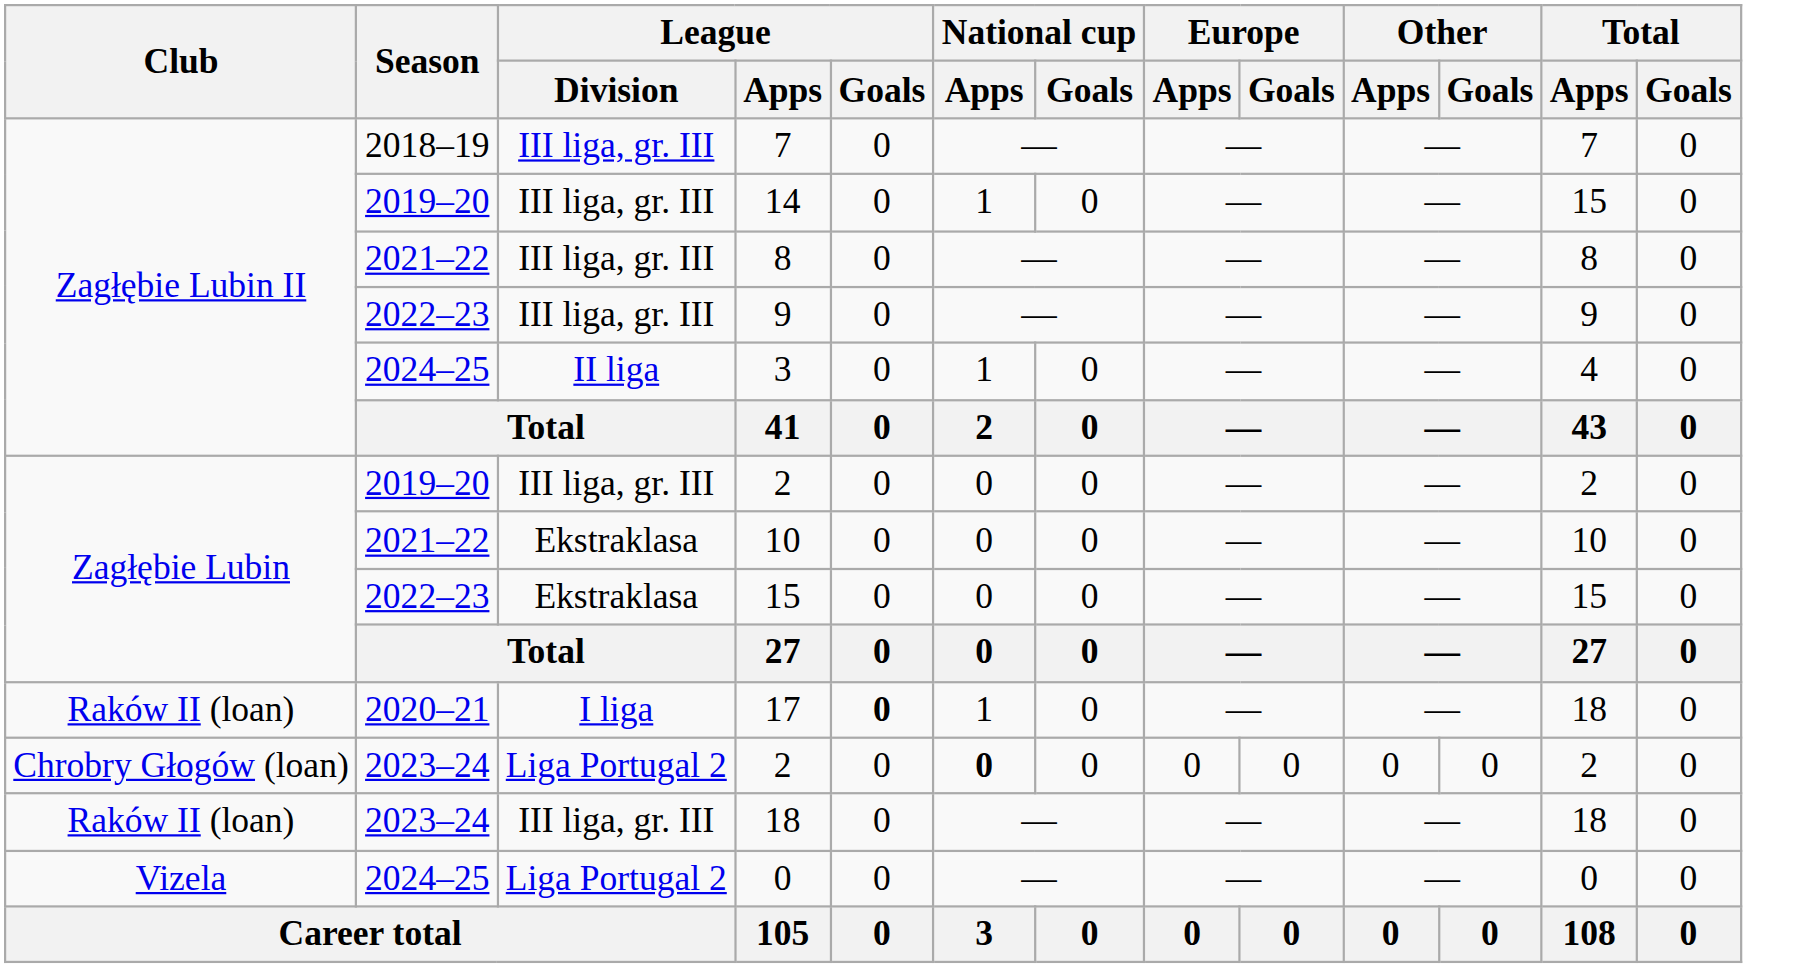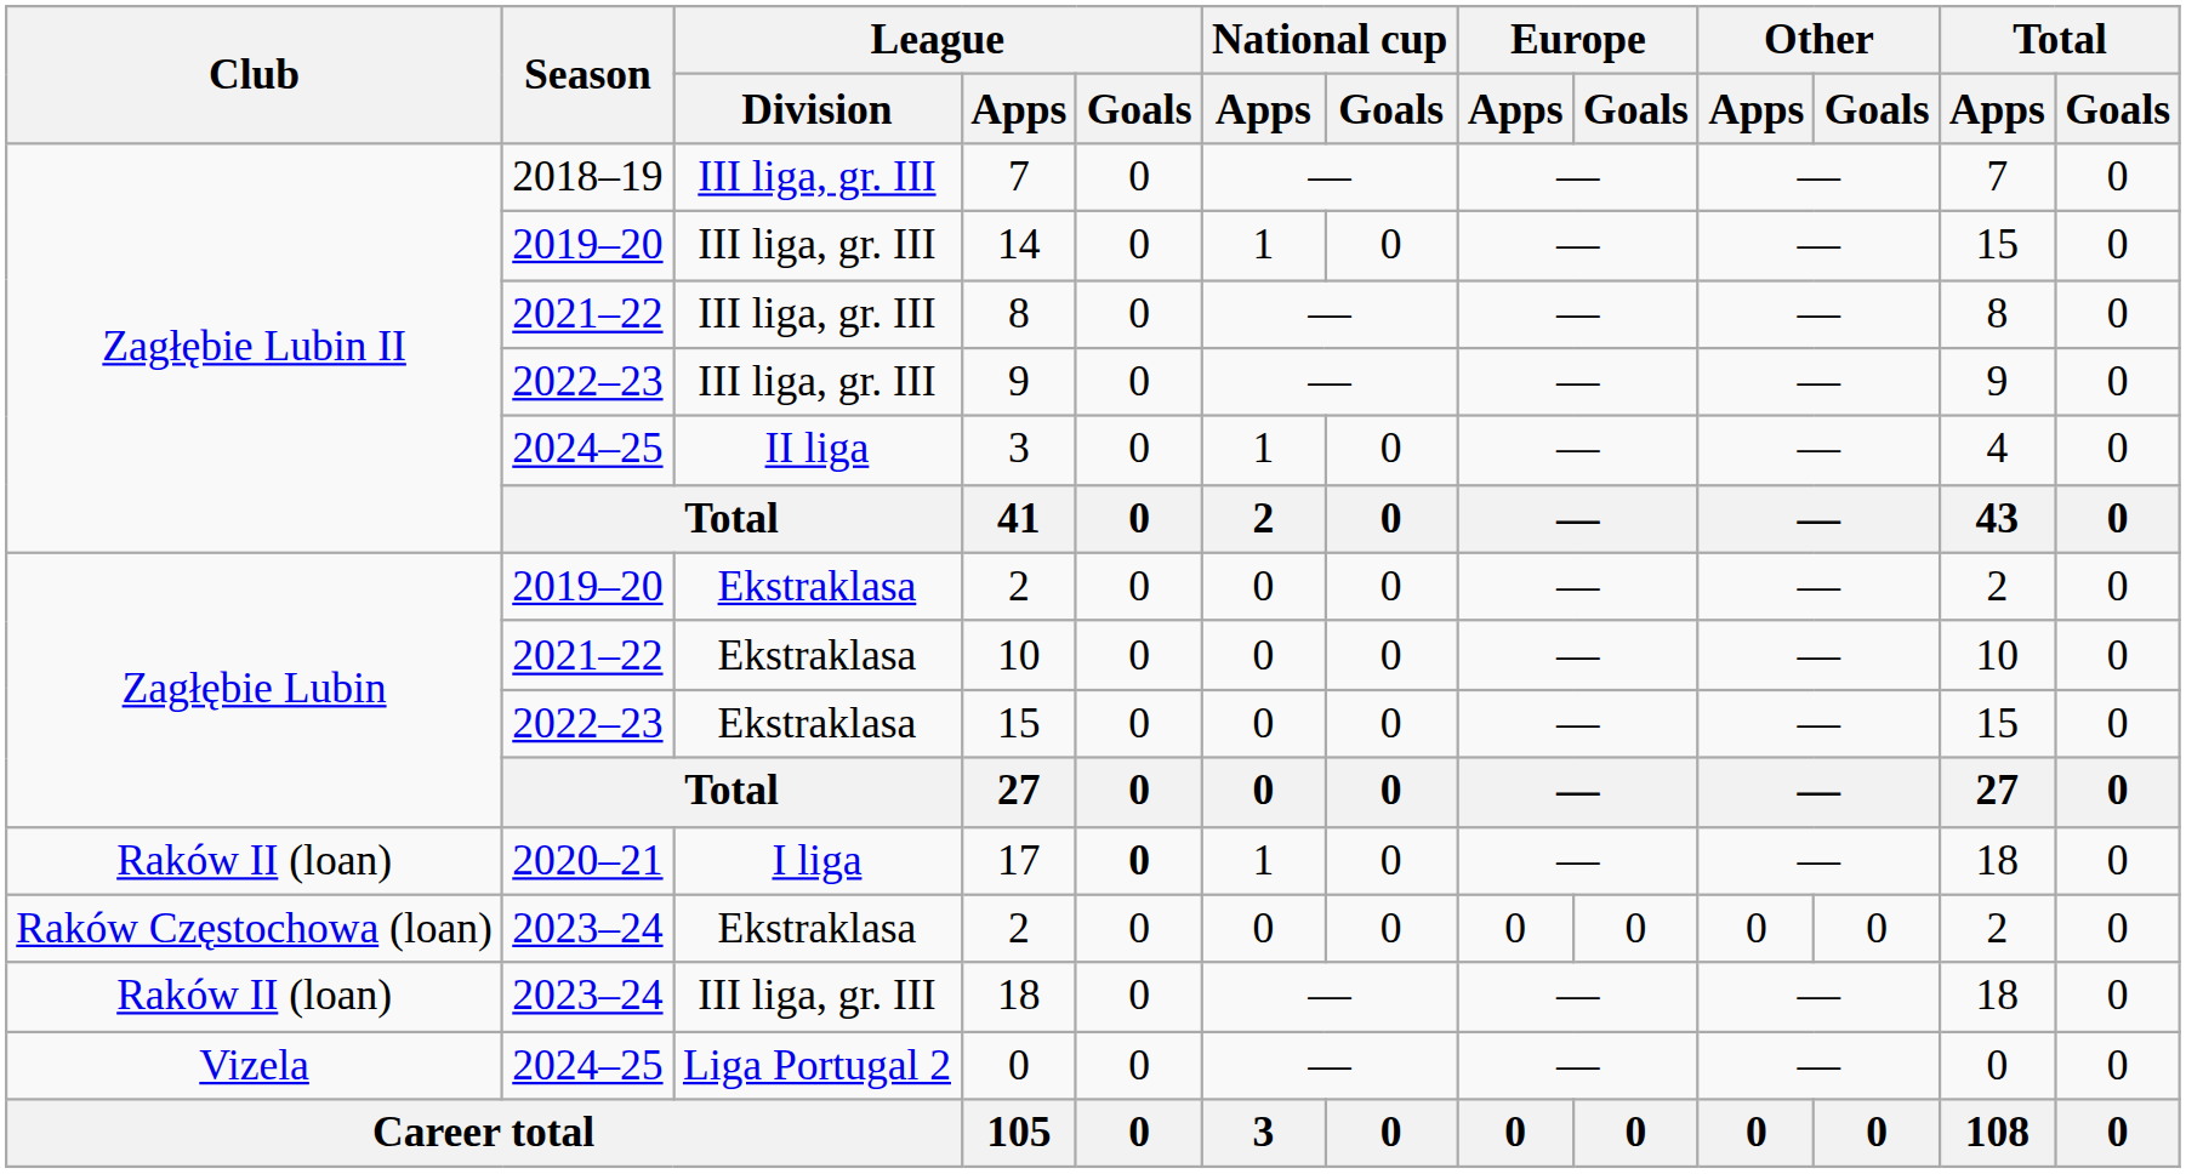2019–20 / 2 | League / Division: III liga, gr. III -> Ekstraklasa
2023–24 / 2 | Club: Chrobry Głogów (loan) -> Raków Częstochowa (loan)
2023–24 / 2 | League / Division: Liga Portugal 2 -> Ekstraklasa
2023–24 / 2 | National cup / Apps: bold -> normal
